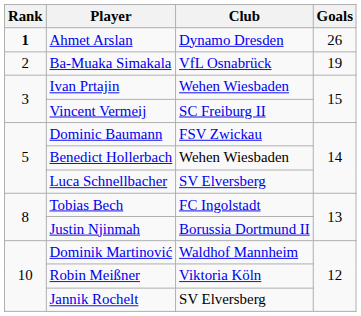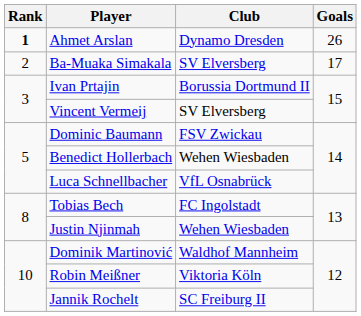Ba-Muaka Simakala | Club: VfL Osnabrück -> SV Elversberg
Ba-Muaka Simakala | Goals: 19 -> 17
Ivan Prtajin | Club: Wehen Wiesbaden -> Borussia Dortmund II
Vincent Vermeij | Club: SC Freiburg II -> SV Elversberg
Luca Schnellbacher | Club: SV Elversberg -> VfL Osnabrück
Justin Njinmah | Club: Borussia Dortmund II -> Wehen Wiesbaden
Jannik Rochelt | Club: SV Elversberg -> SC Freiburg II
